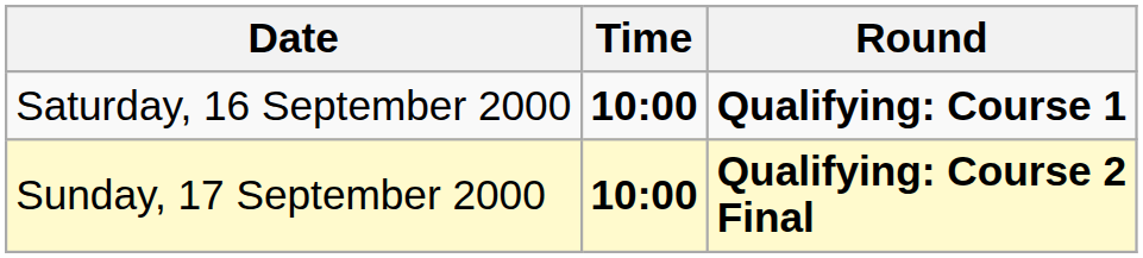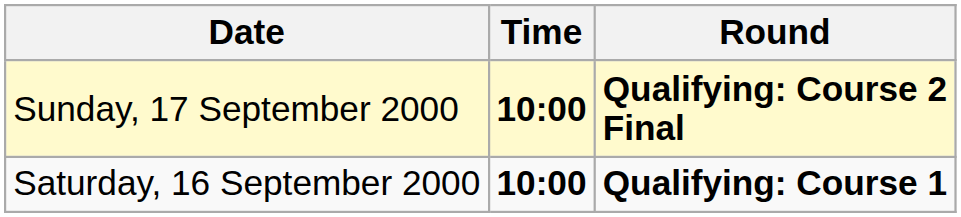rows swapped: Saturday, 16 September 2000 <-> Sunday, 17 September 2000
